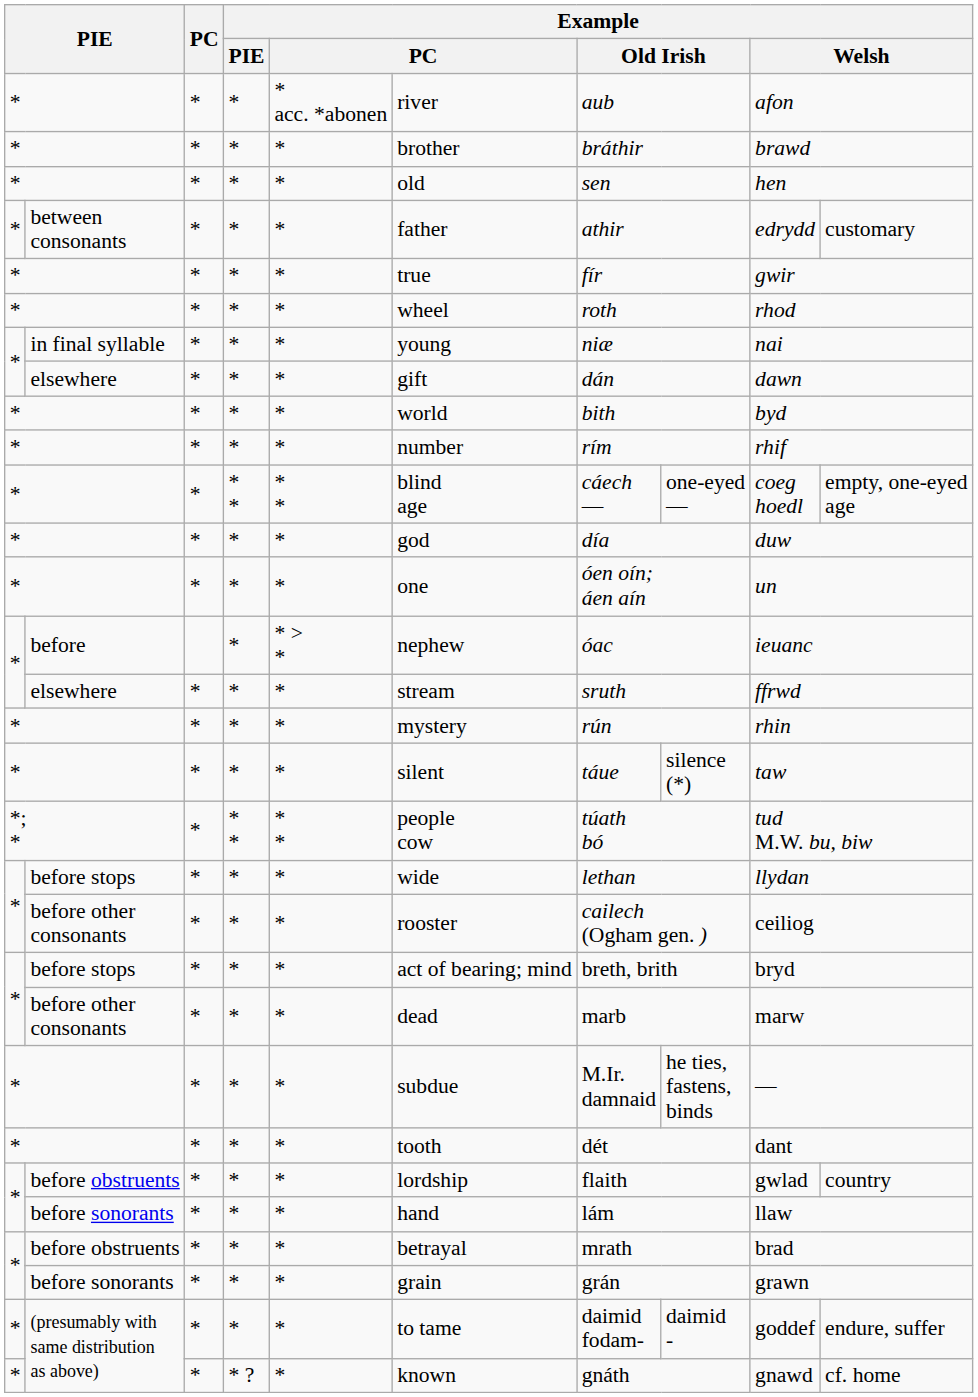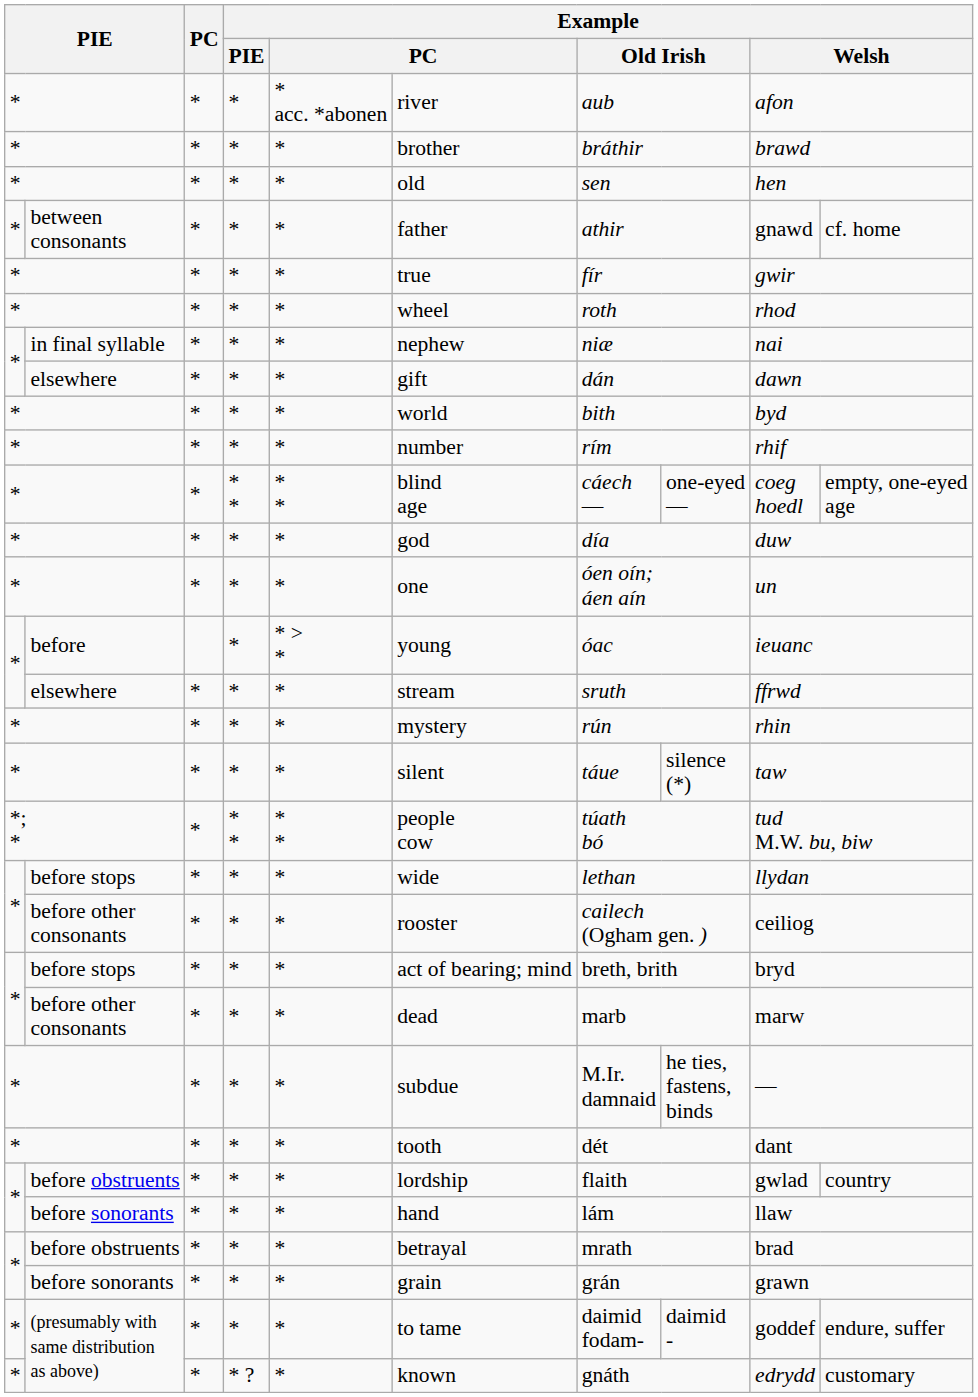between consonants | column 9: edrydd -> gnawd
between consonants | column 10: customary -> cf. home
in final syllable | column 6: young -> nephew
before | column 6: nephew -> young
(presumably with same distribution as above) / * ? | column 9: gnawd -> edrydd
(presumably with same distribution as above) / * ? | column 10: cf. home -> customary
